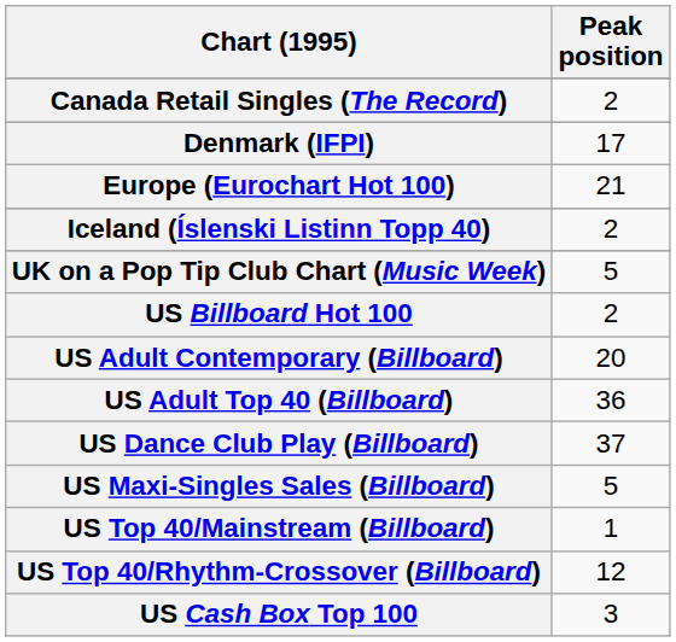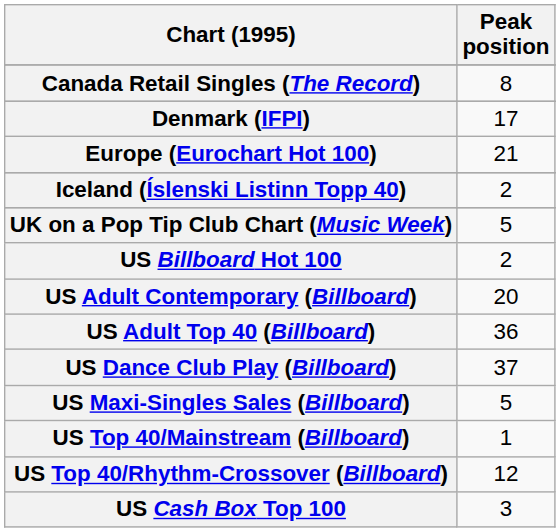Canada Retail Singles (The Record) | Peak position: 2 -> 8
